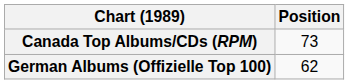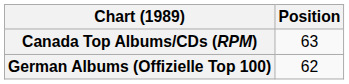Canada Top Albums/CDs (RPM) | Position: 73 -> 63
